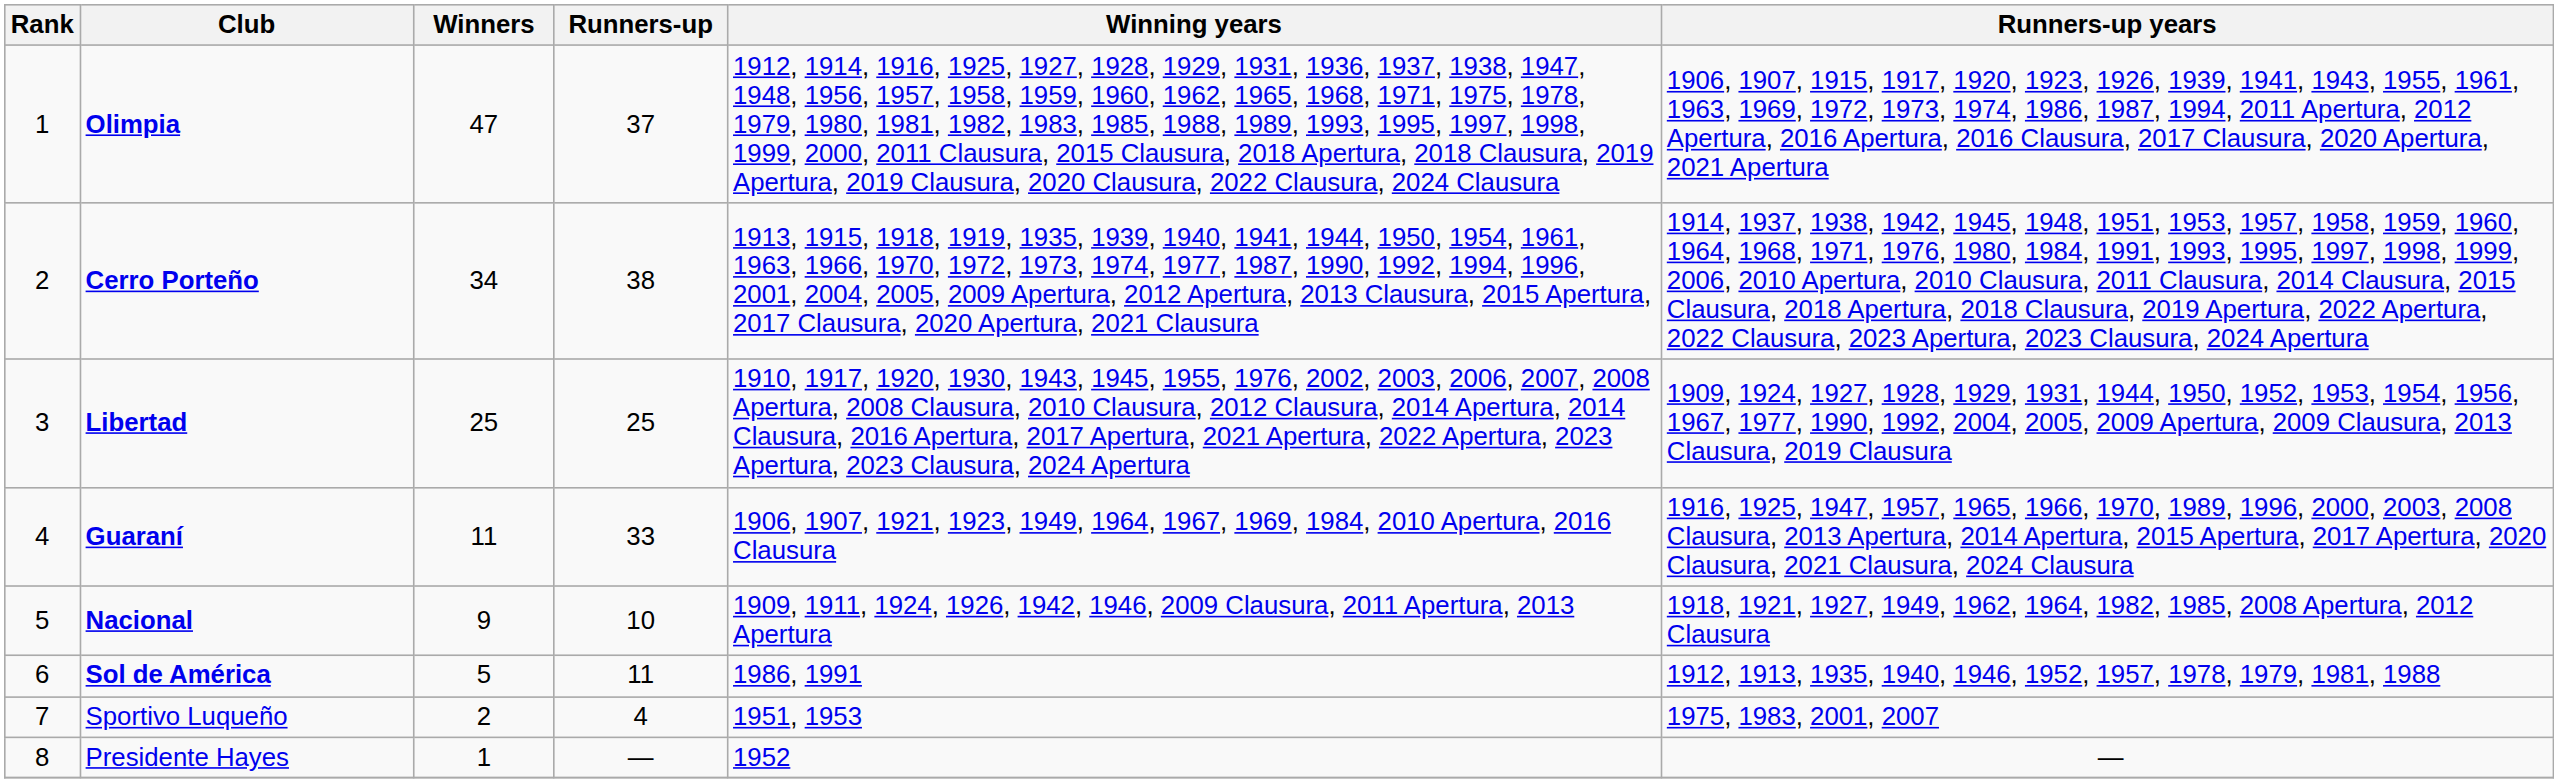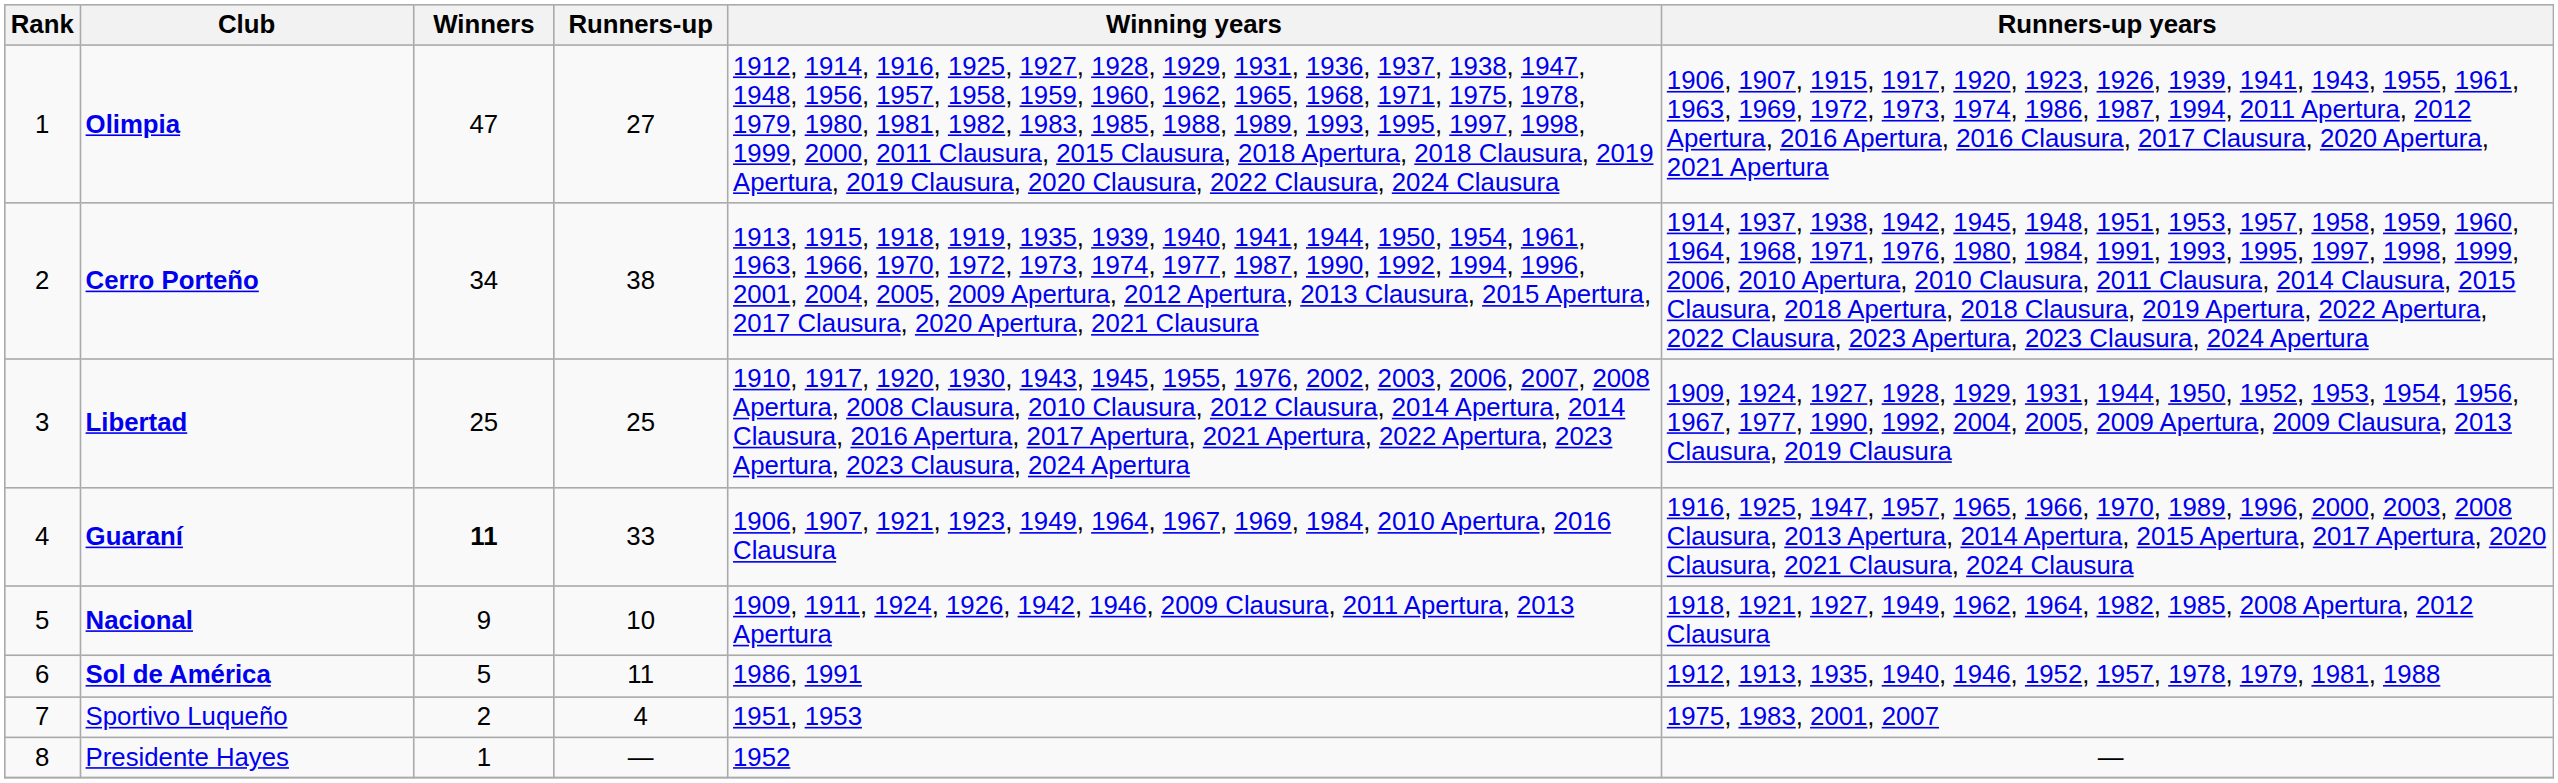Olimpia | Runners-up: 37 -> 27
Guaraní | Winners: normal -> bold
